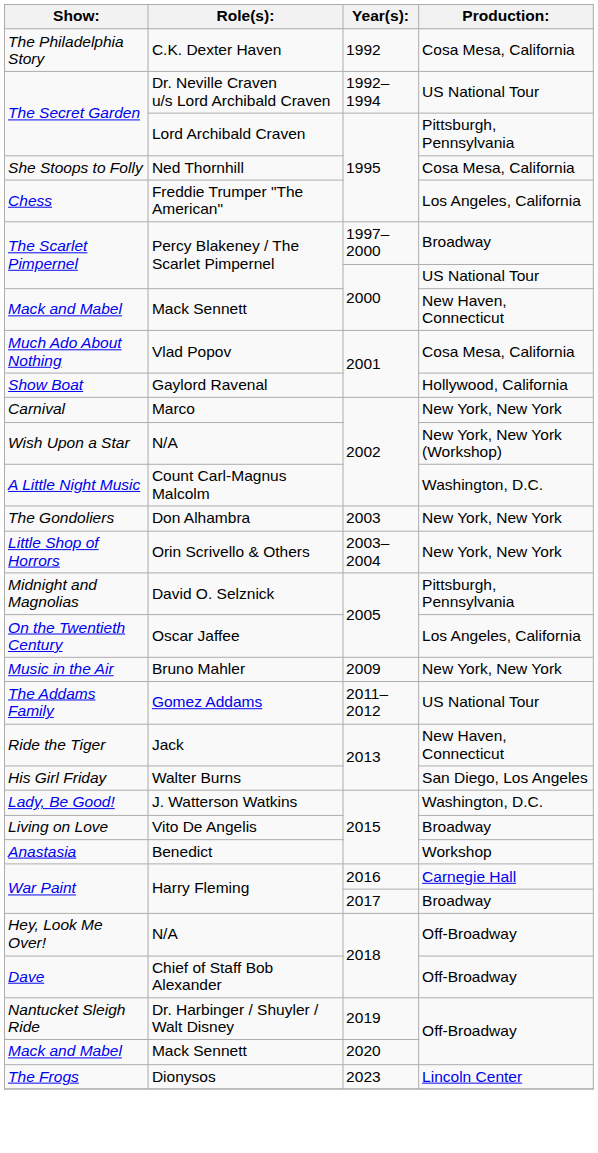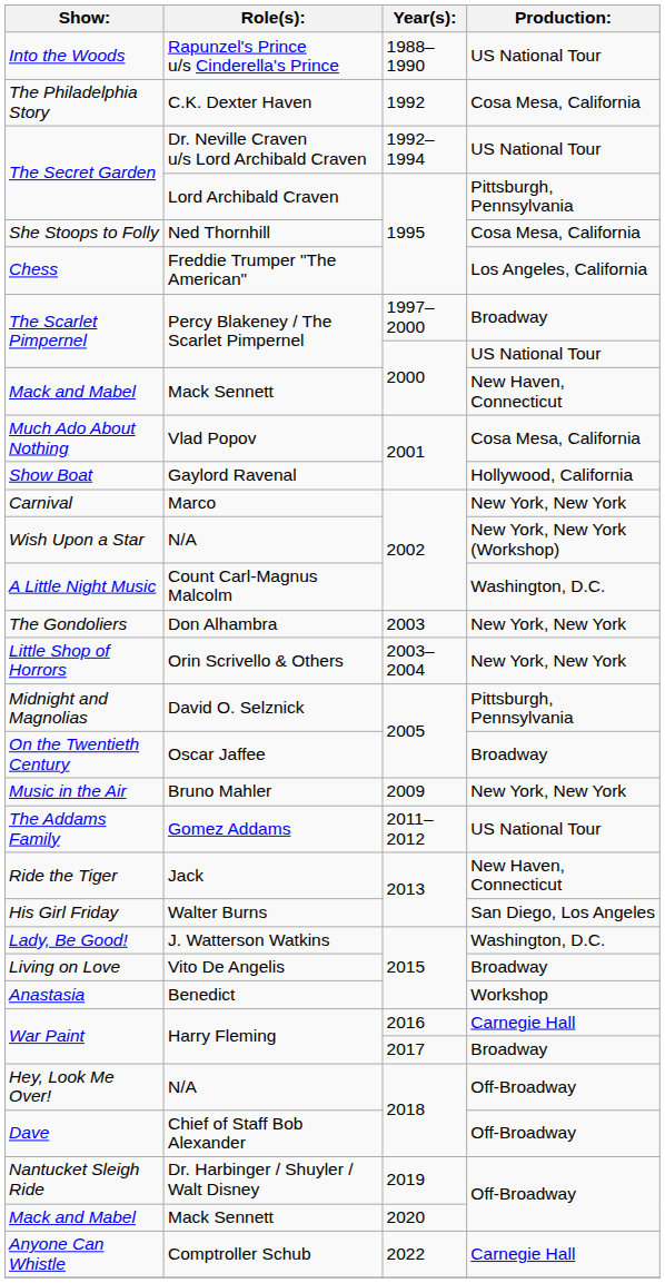+ row: Into the Woods | Rapunzel's Prince u/s Cinderella's Prince | 1988–1990 | US National Tour
On the Twentieth Century | Production:: Los Angeles, California -> Broadway
+ row: Anyone Can Whistle | Comptroller Schub | 2022 | Carnegie Hall
- row: The Frogs | Dionysos | 2023 | Lincoln Center
